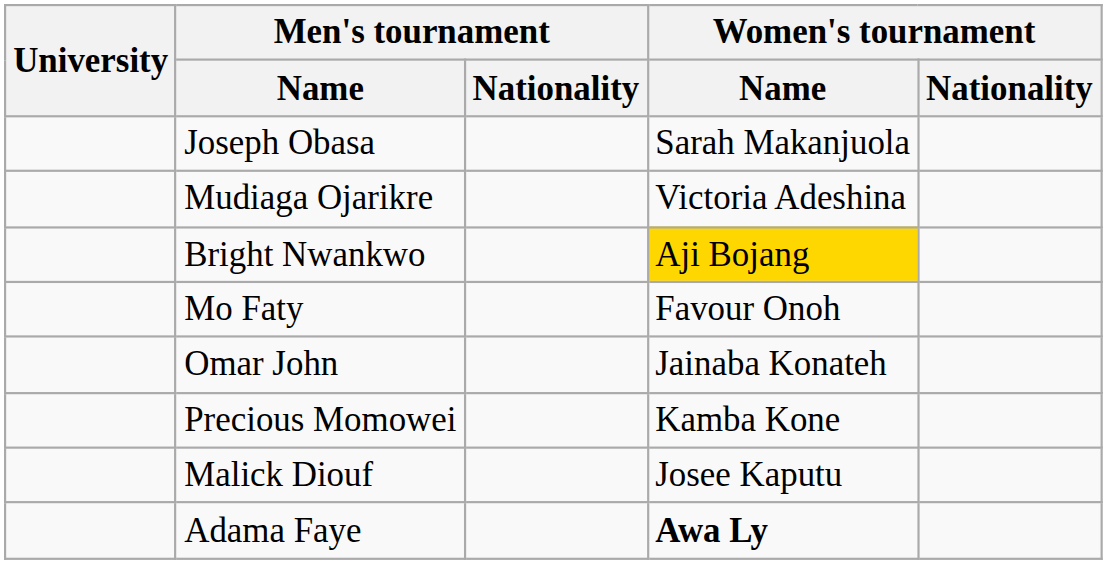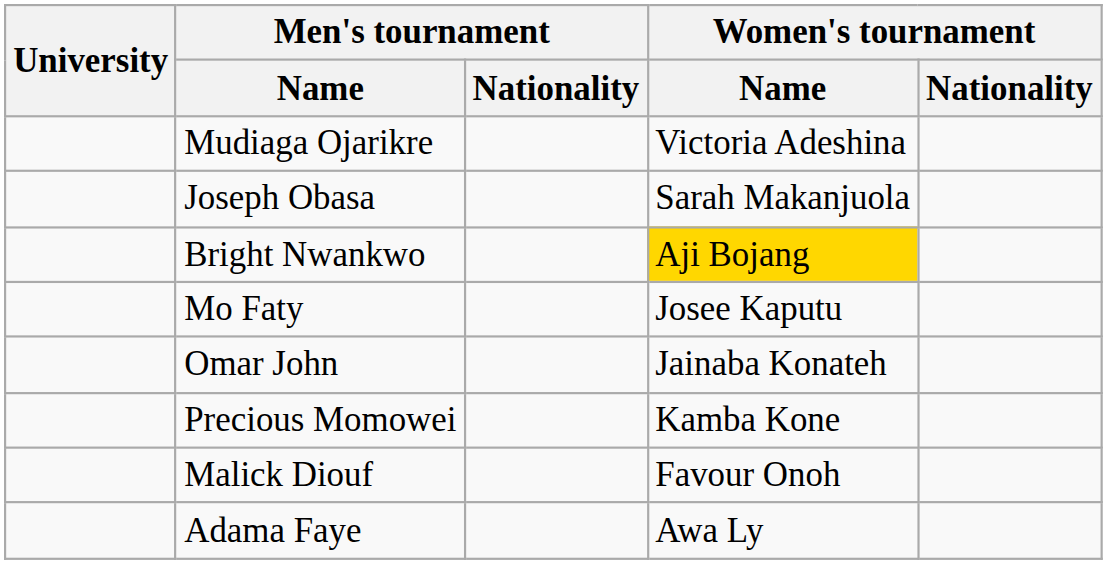rows swapped: Mudiaga Ojarikre <-> Joseph Obasa
Mo Faty | Women's tournament / Name: Favour Onoh -> Josee Kaputu
Malick Diouf | Women's tournament / Name: Josee Kaputu -> Favour Onoh
Adama Faye | Women's tournament / Name: bold -> normal
